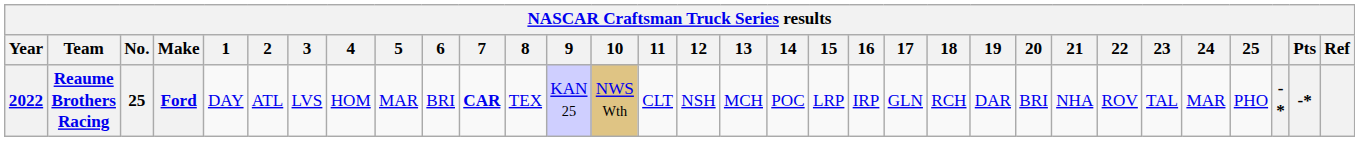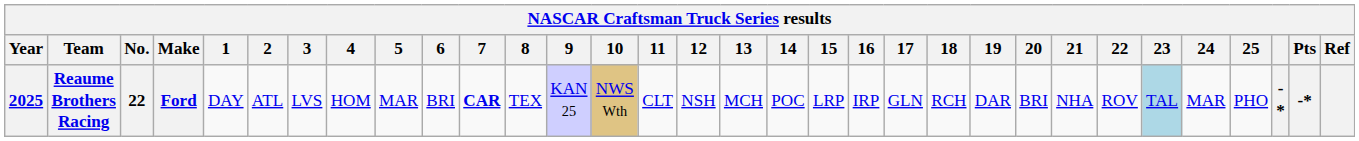Reaume Brothers Racing | Year: 2022 -> 2025
Reaume Brothers Racing | No.: 25 -> 22
Reaume Brothers Racing | 23: no background -> lightblue background
